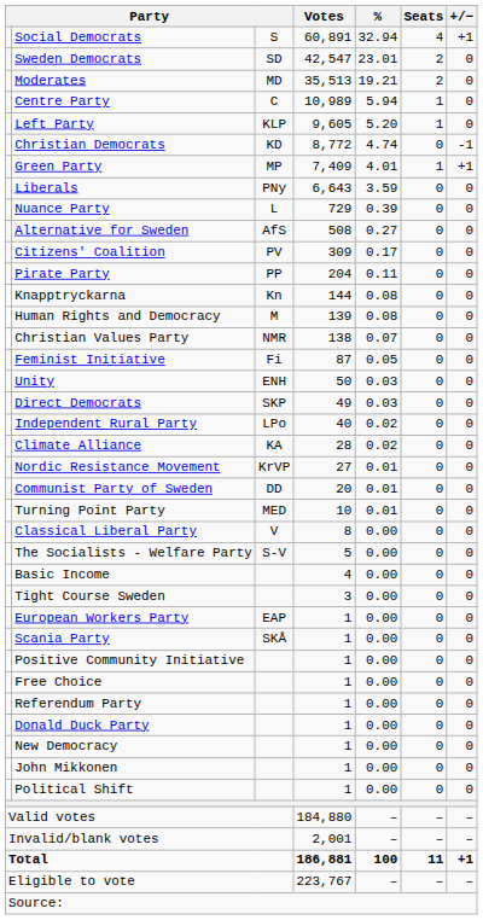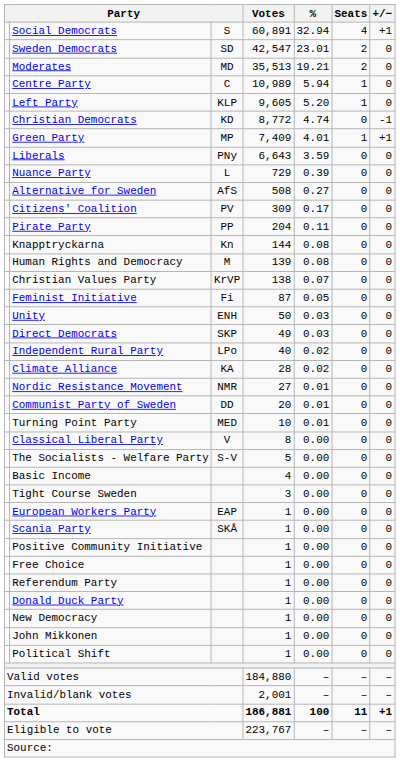Christian Values Party | column 3: NMR -> KrVP
Nordic Resistance Movement | column 3: KrVP -> NMR
